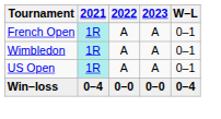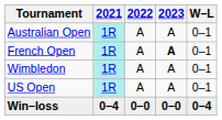+ row: Australian Open | 1R | A | A | 0–1
French Open | 2023: normal -> bold
